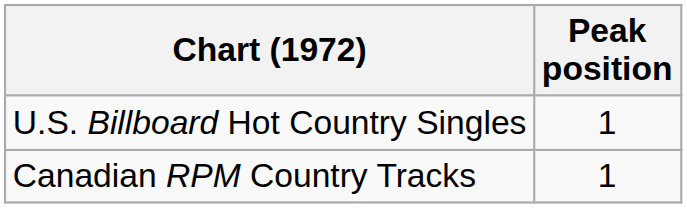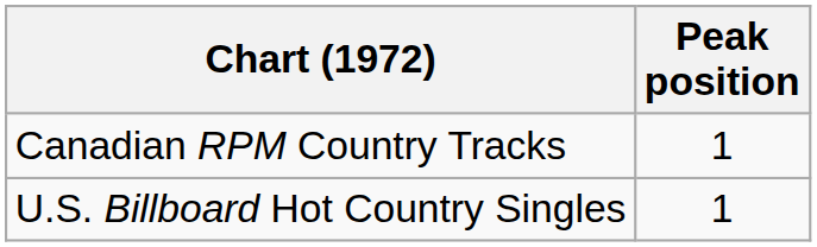rows swapped: U.S. Billboard Hot Country Singles <-> Canadian RPM Country Tracks
